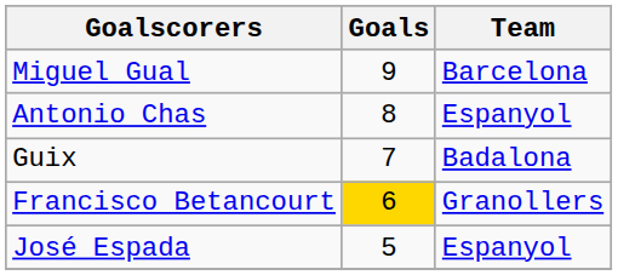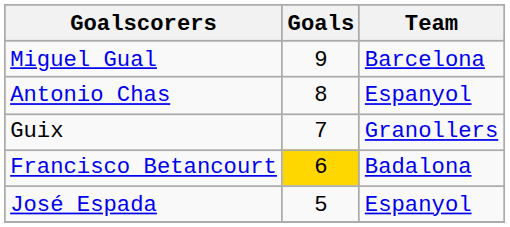Guix | Team: Badalona -> Granollers
Francisco Betancourt | Team: Granollers -> Badalona
